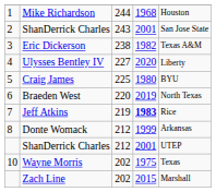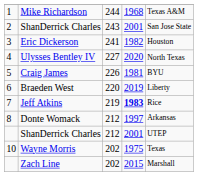Mike Richardson | column 5: Houston -> Texas A&M
Eric Dickerson | column 3: 238 -> 241
Eric Dickerson | column 5: Texas A&M -> Houston
Ulysses Bentley IV | column 5: Liberty -> North Texas
Craig James | column 3: 225 -> 226
Craig James | column 4: 1980 -> 1981
Braeden West | column 5: North Texas -> Liberty
Donte Womack | column 4: 1999 -> 1997
